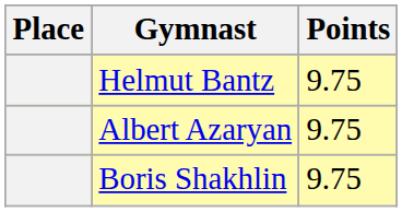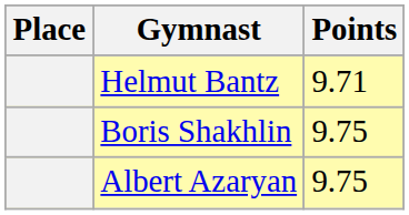Helmut Bantz | Points: 9.75 -> 9.71
rows swapped: Boris Shakhlin <-> Albert Azaryan
